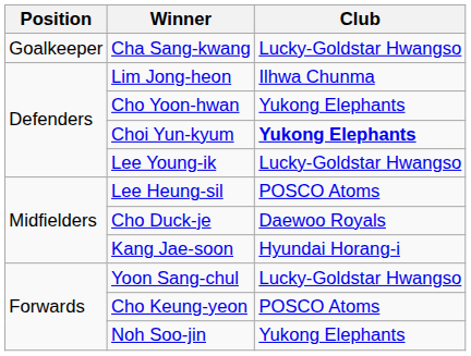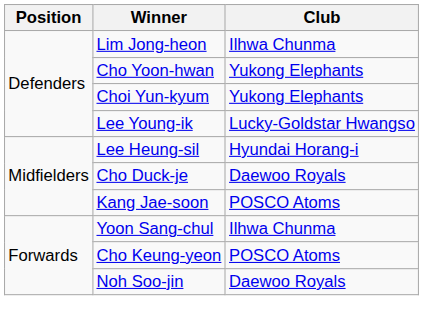- row: Goalkeeper | Cha Sang-kwang | Lucky-Goldstar Hwangso
Choi Yun-kyum | Club: bold -> normal
Lee Heung-sil | Club: POSCO Atoms -> Hyundai Horang-i
Kang Jae-soon | Club: Hyundai Horang-i -> POSCO Atoms
Yoon Sang-chul | Club: Lucky-Goldstar Hwangso -> Ilhwa Chunma
Noh Soo-jin | Club: Yukong Elephants -> Daewoo Royals
